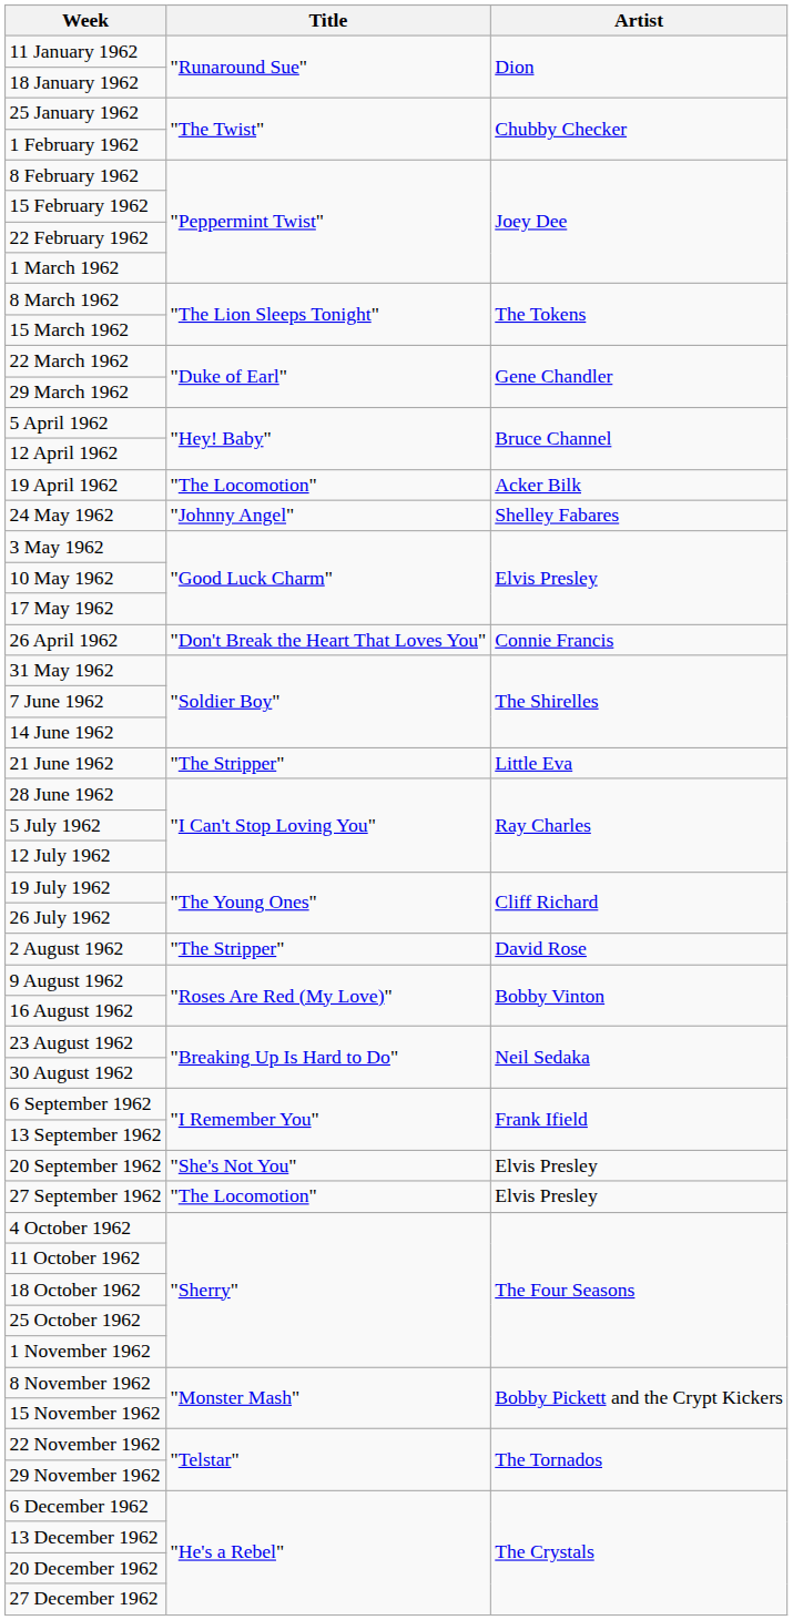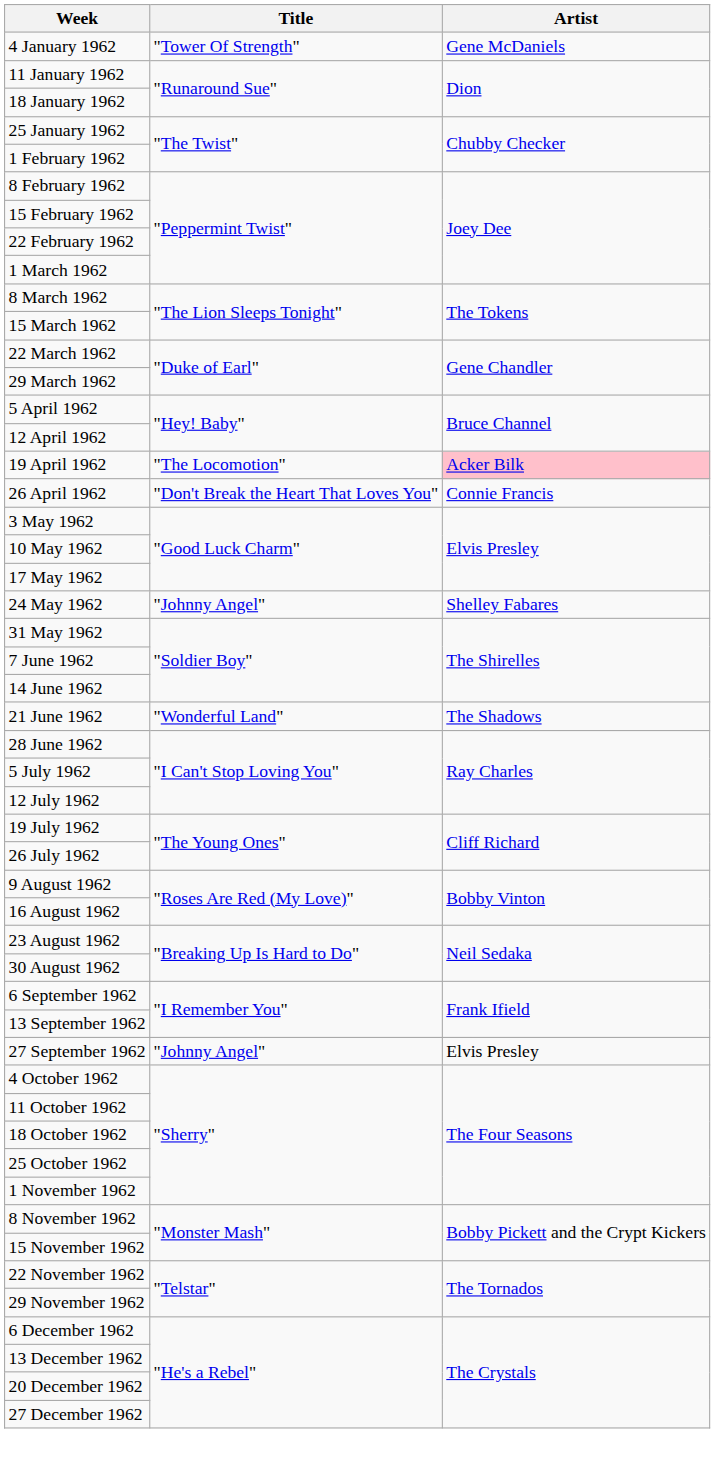+ row: 4 January 1962 | "Tower Of Strength" | Gene McDaniels
19 April 1962 | Artist: no background -> pink background
rows swapped: 26 April 1962 <-> 24 May 1962
21 June 1962 | Title: "The Stripper" -> "Wonderful Land"
21 June 1962 | Artist: Little Eva -> The Shadows
- row: 2 August 1962 | "The Stripper" | David Rose
- row: 20 September 1962 | "She's Not You" | Elvis Presley
27 September 1962 | Title: "The Locomotion" -> "Johnny Angel"
